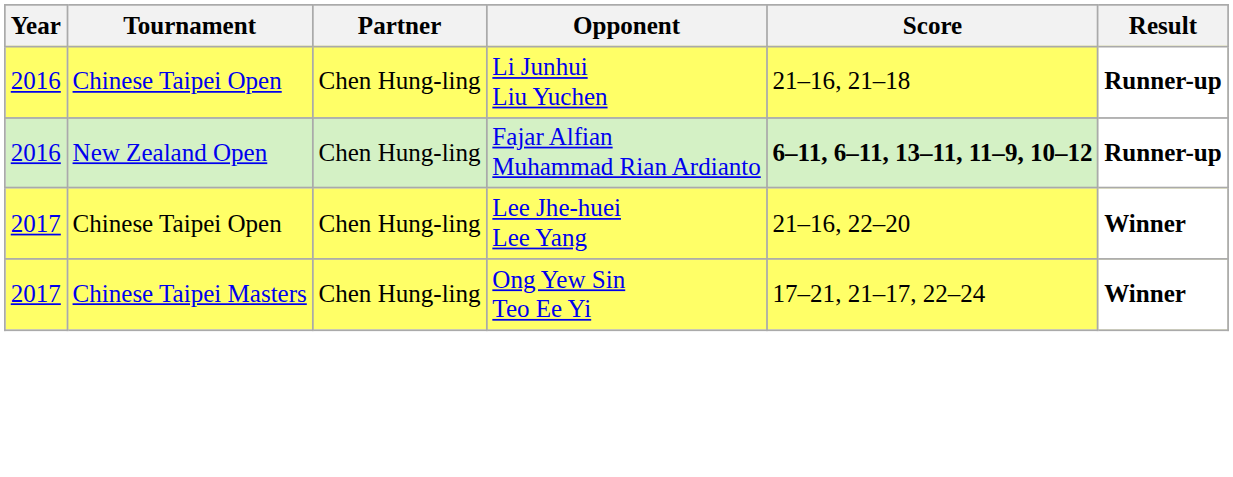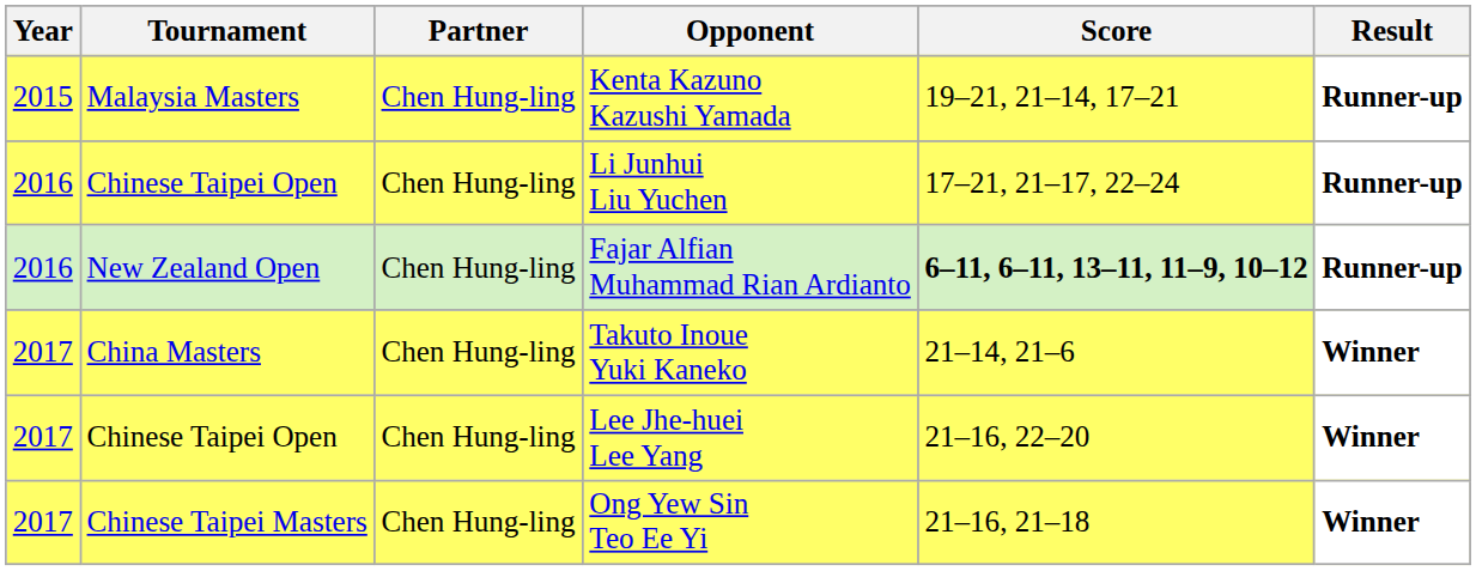+ row: 2015 | Malaysia Masters | Chen Hung-ling | Kenta Kazuno Kazushi Yamada | 19–21, 21–14, 17–21 | Runner-up
Li Junhui Liu Yuchen | Score: 21–16, 21–18 -> 17–21, 21–17, 22–24
+ row: 2017 | China Masters | Chen Hung-ling | Takuto Inoue Yuki Kaneko | 21–14, 21–6 | Winner
Ong Yew Sin Teo Ee Yi | Score: 17–21, 21–17, 22–24 -> 21–16, 21–18
